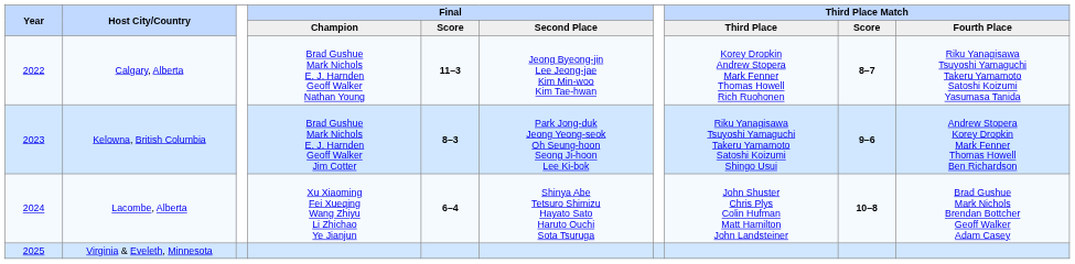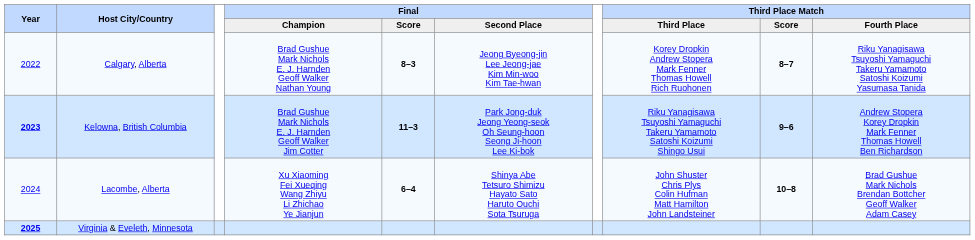Calgary, Alberta | Final / Score: 11–3 -> 8–3
Kelowna, British Columbia | Year: normal -> bold
Kelowna, British Columbia | Final / Score: 8–3 -> 11–3
Virginia & Eveleth, Minnesota | Year: normal -> bold
